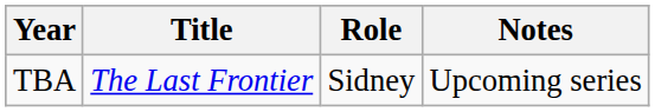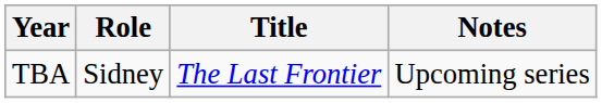columns swapped: Title <-> Role
